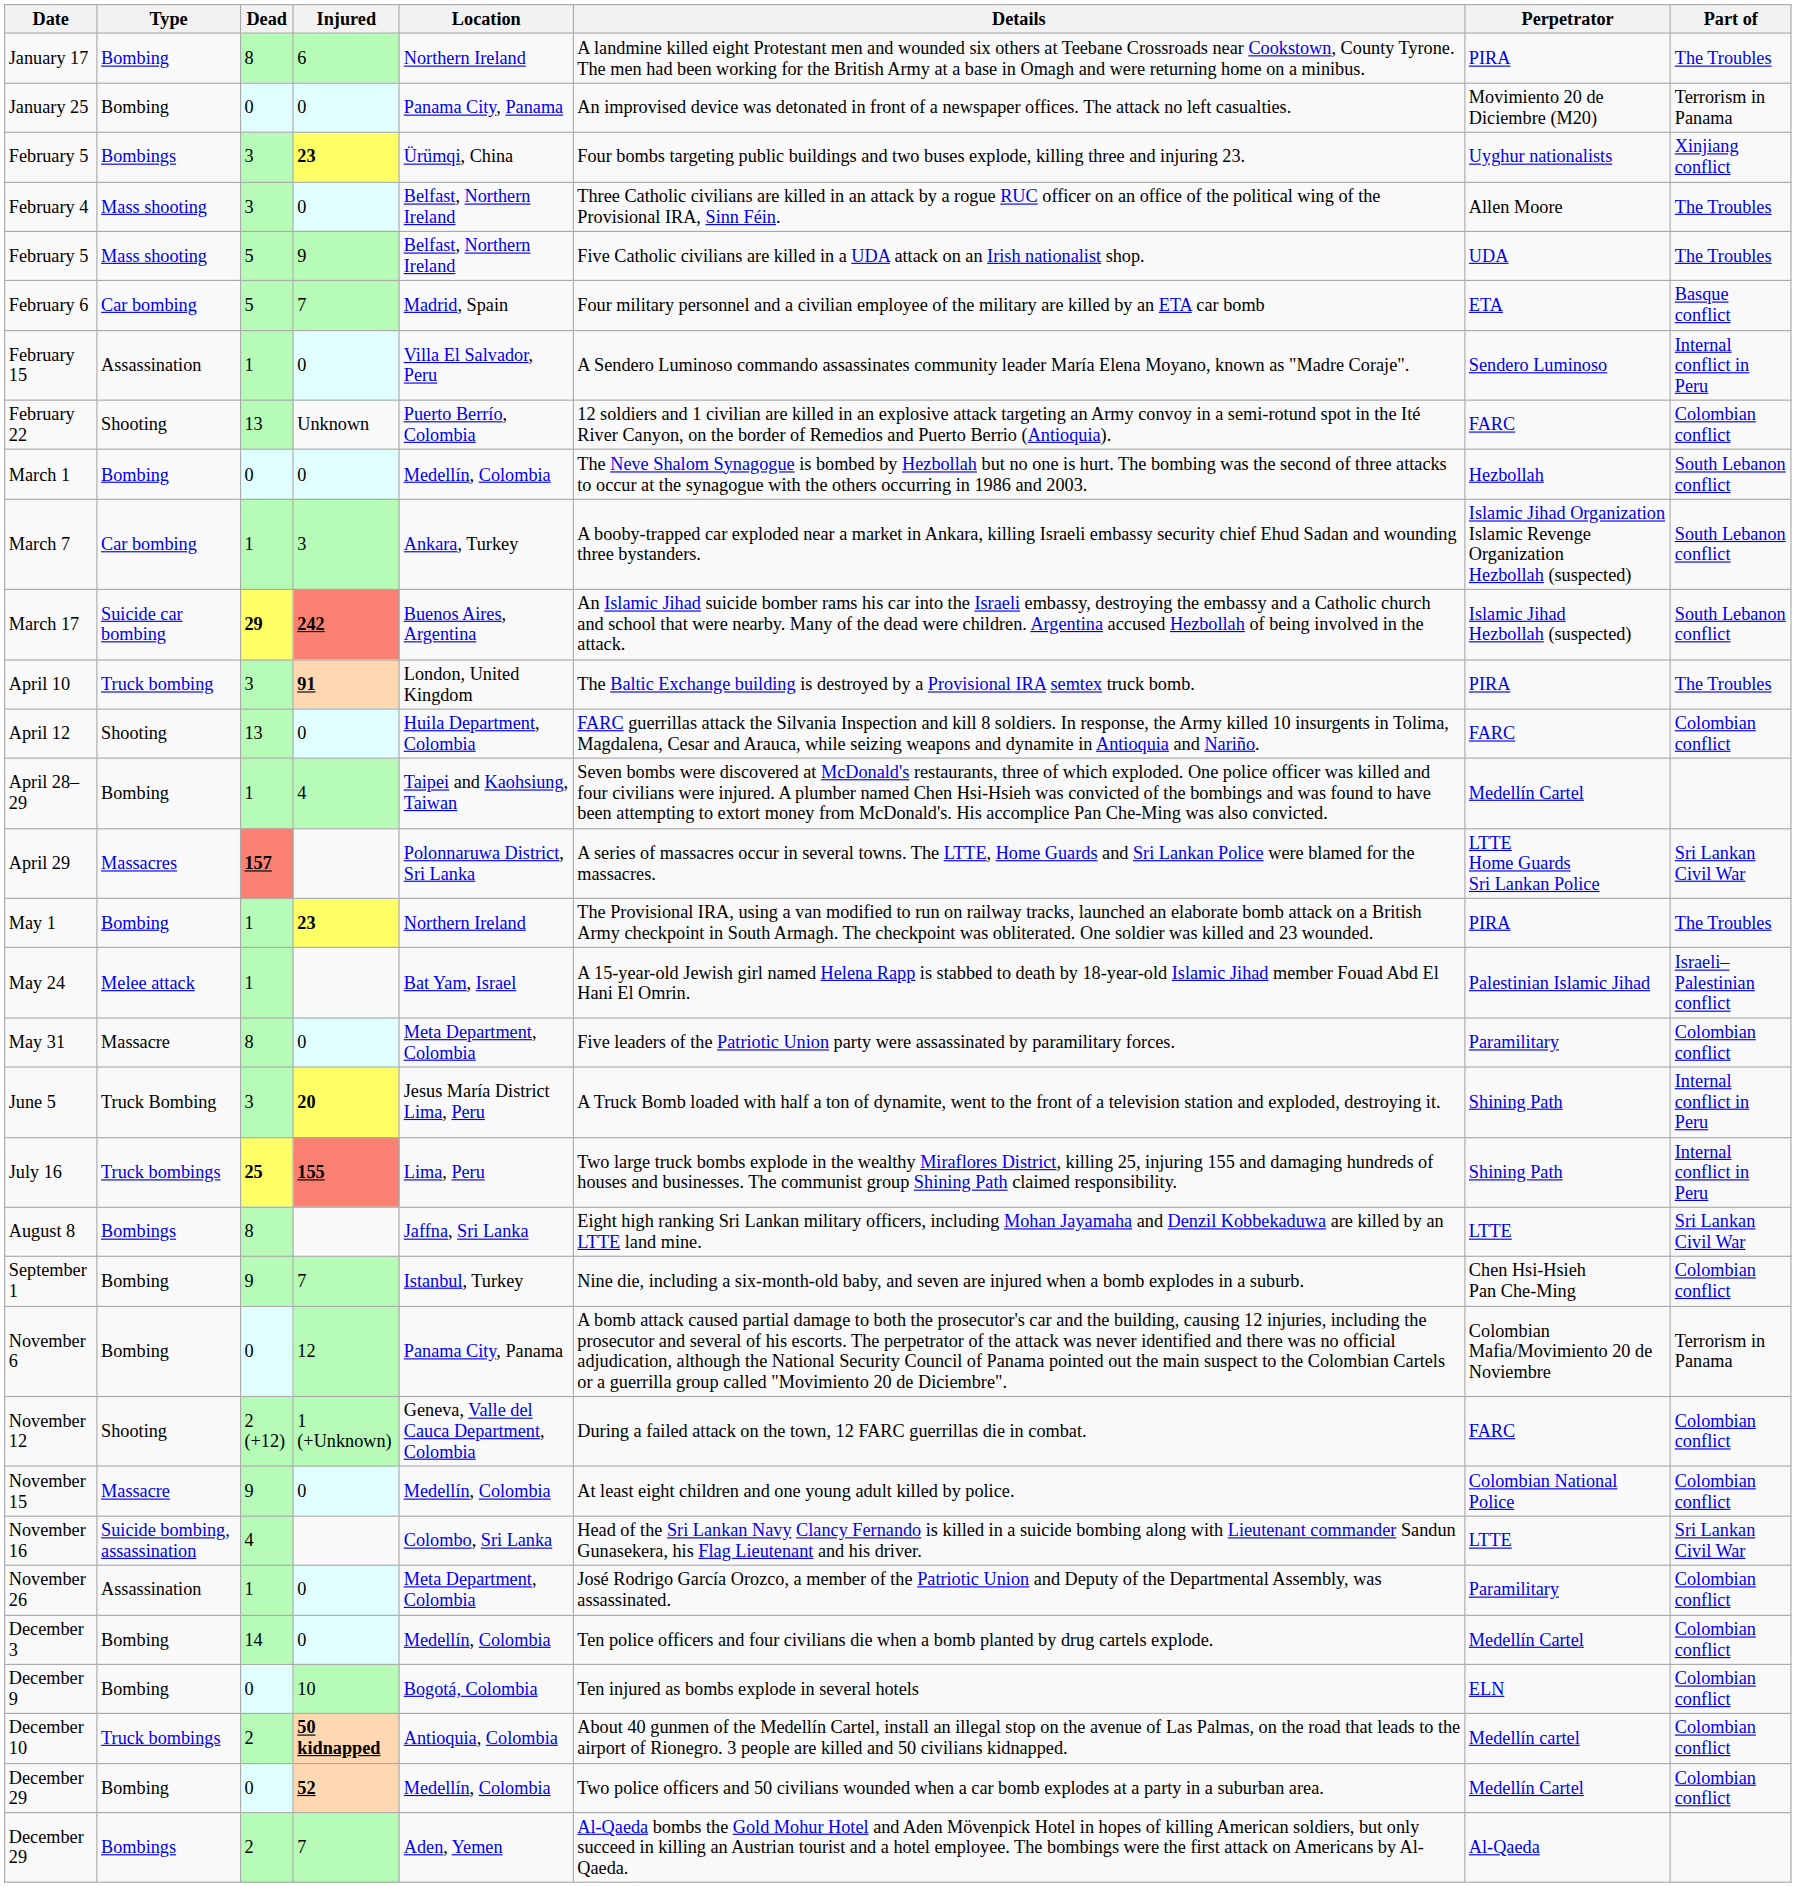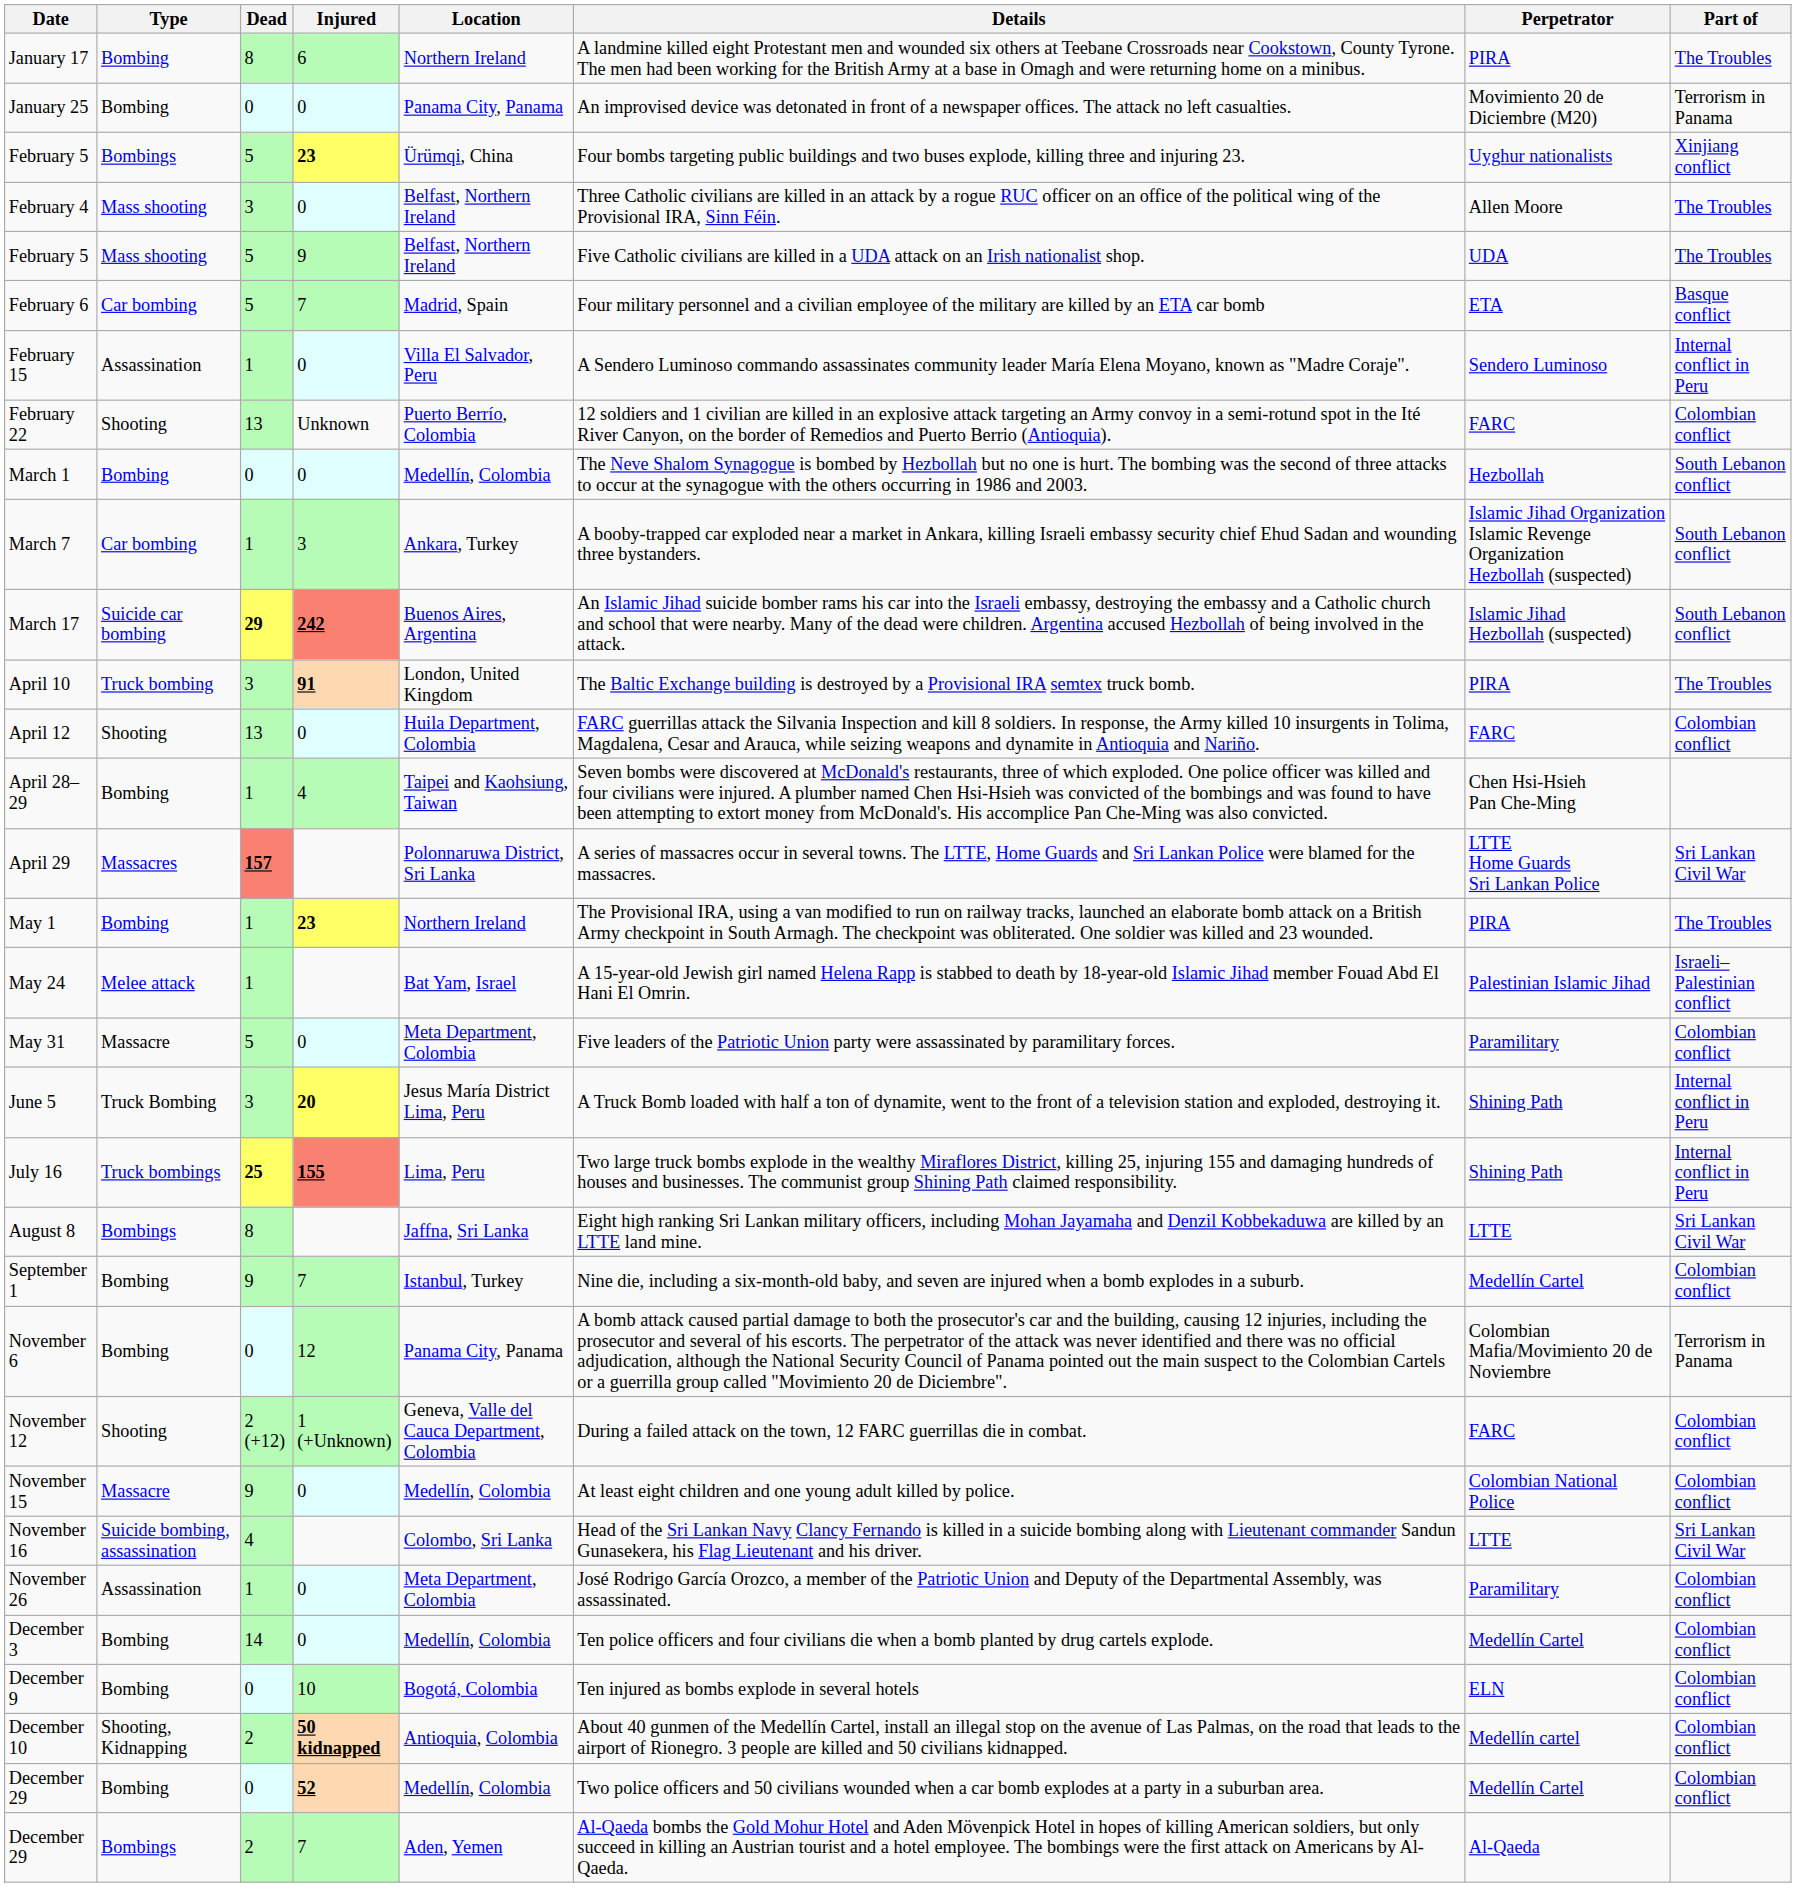February 5 / 23 | Dead: 3 -> 5
April 28–29 | Perpetrator: Medellín Cartel -> Chen Hsi-Hsieh Pan Che-Ming
May 31 | Dead: 8 -> 5
September 1 | Perpetrator: Chen Hsi-Hsieh Pan Che-Ming -> Medellín Cartel
December 10 | Type: Truck bombings -> Shooting, Kidnapping
